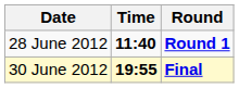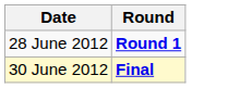- column: Time | 11:40 | 19:55
